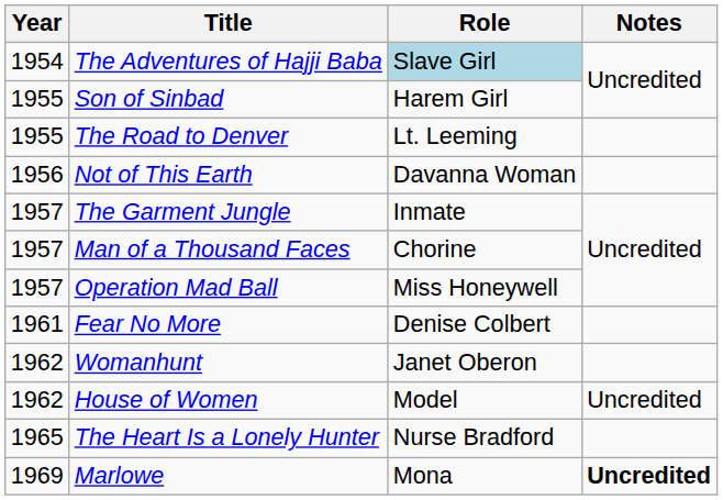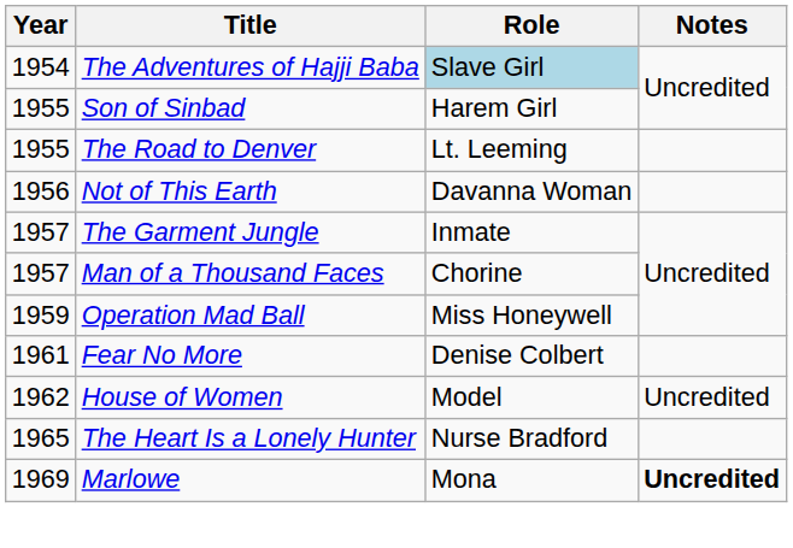Operation Mad Ball | Year: 1957 -> 1959
- row: 1962 | Womanhunt | Janet Oberon
